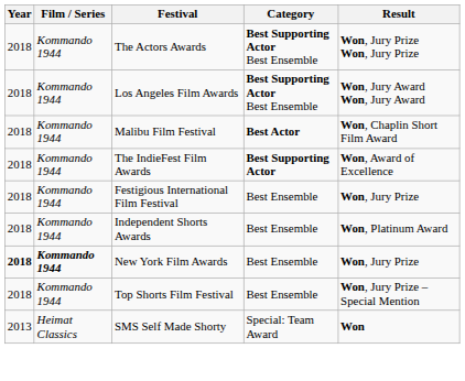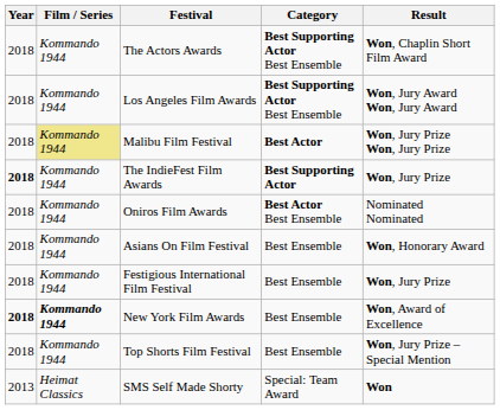The Actors Awards | Result: Won, Jury Prize Won, Jury Prize -> Won, Chaplin Short Film Award
Malibu Film Festival | Film / Series: no background -> khaki background
Malibu Film Festival | Result: Won, Chaplin Short Film Award -> Won, Jury Prize Won, Jury Prize
The IndieFest Film Awards | Year: normal -> bold
The IndieFest Film Awards | Result: Won, Award of Excellence -> Won, Jury Prize
+ row: 2018 | Kommando 1944 | Oniros Film Awards | Best Actor Best Ensemble | Nominated Nominated
+ row: 2018 | Kommando 1944 | Asians On Film Festival | Best Ensemble | Won, Honorary Award
- row: 2018 | Kommando 1944 | Independent Shorts Awards | Best Ensemble | Won, Platinum Award
New York Film Awards | Result: Won, Jury Prize -> Won, Award of Excellence
